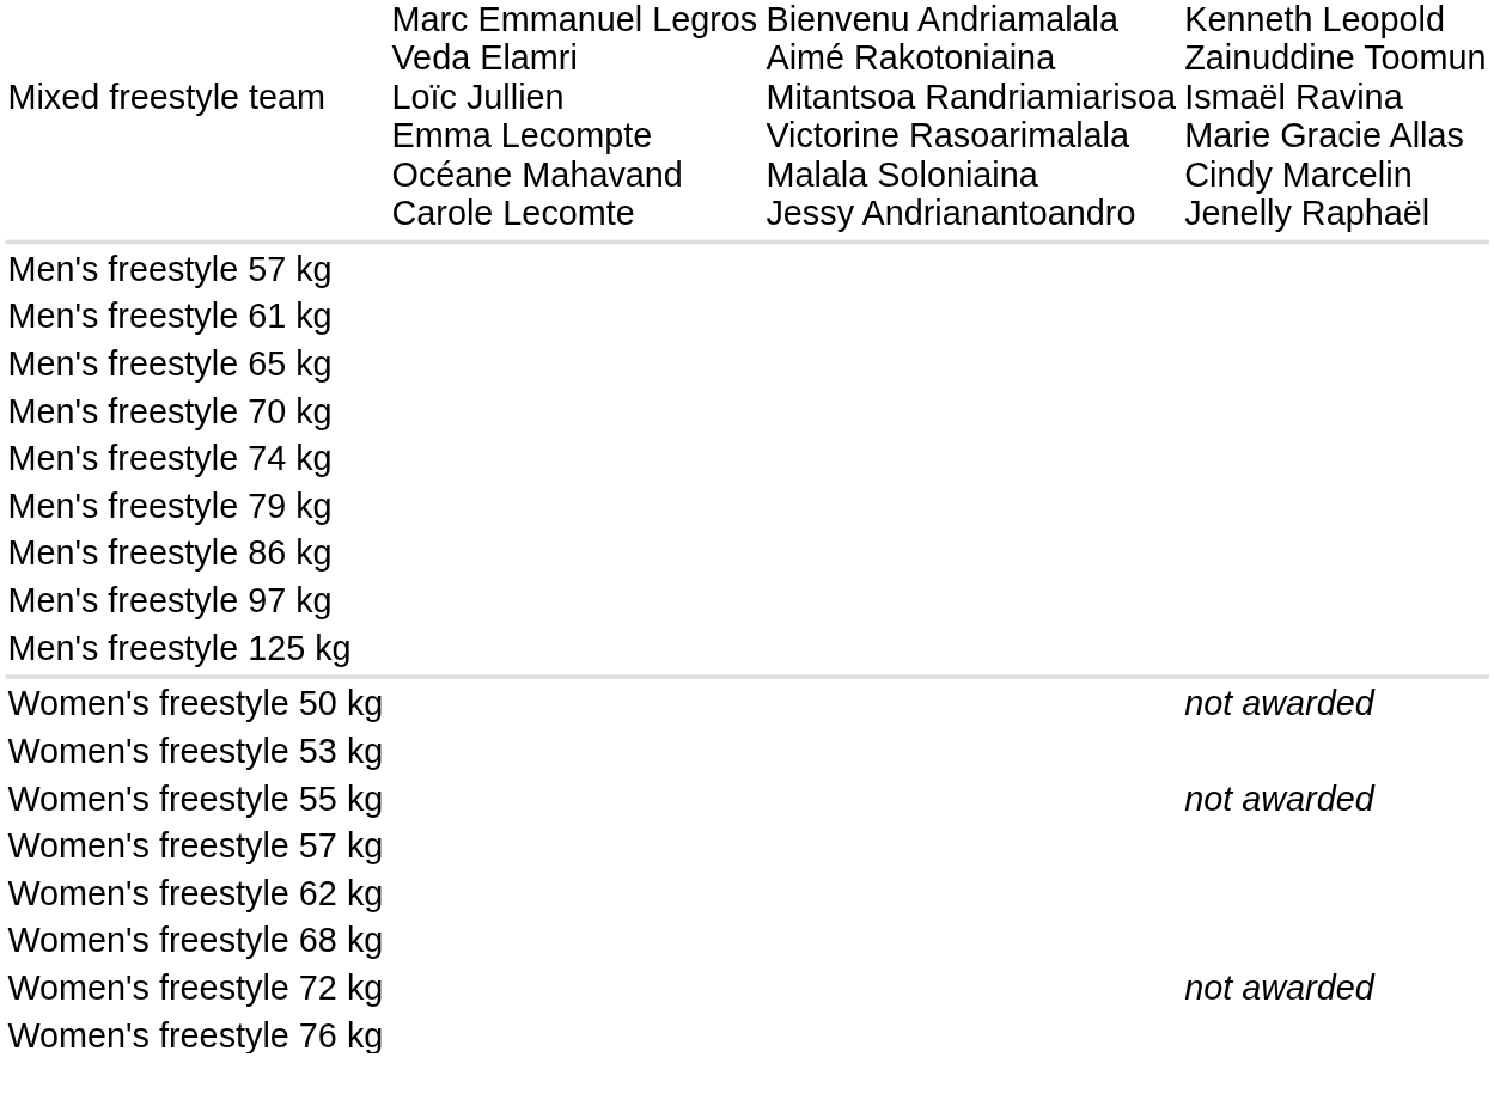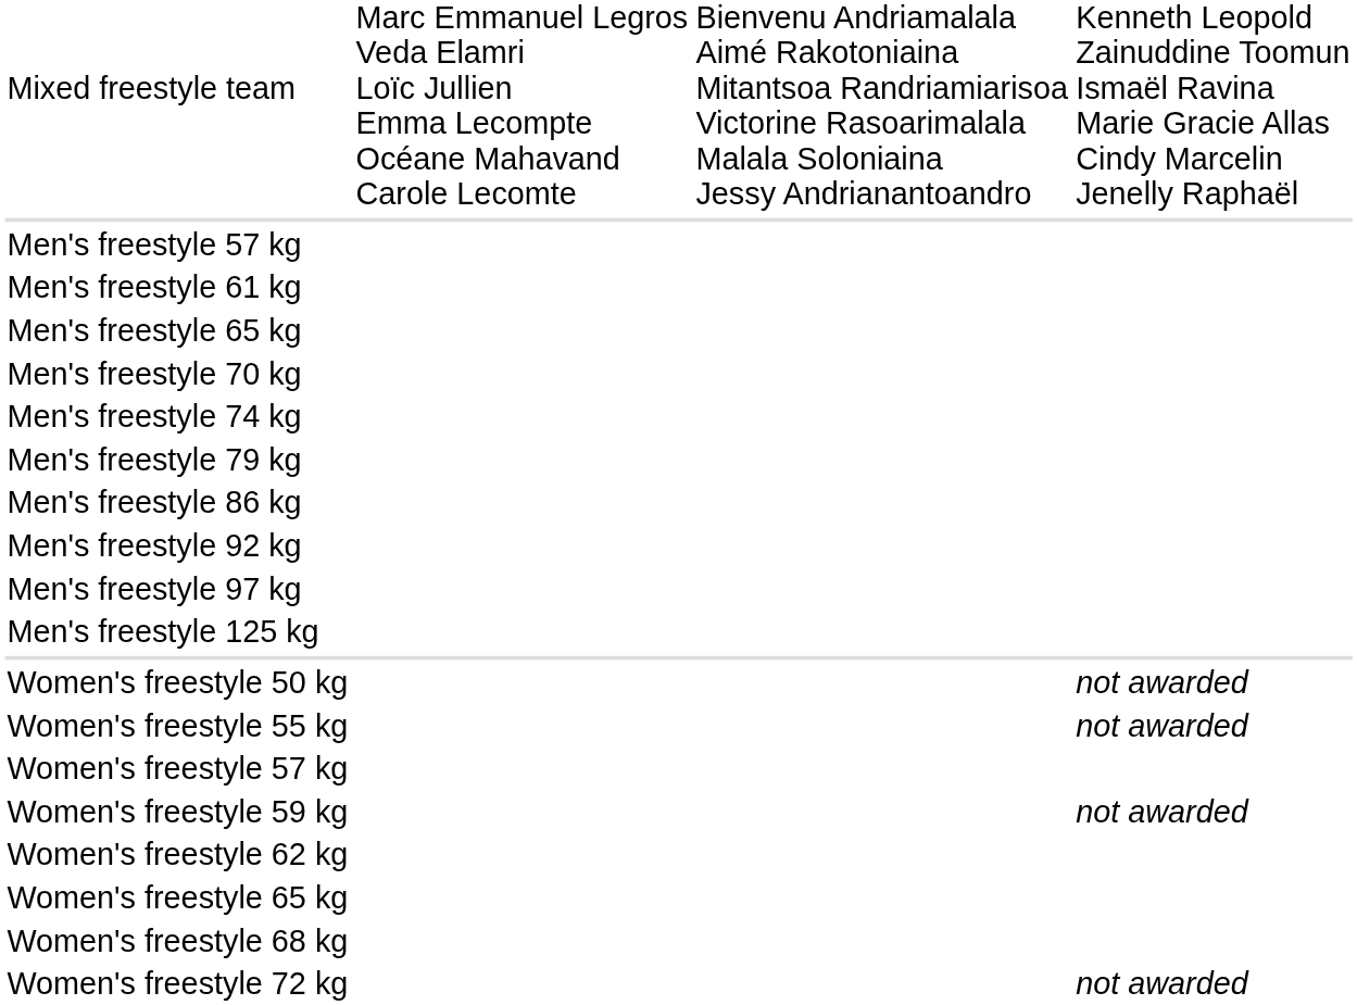+ row: Men's freestyle 92 kg
- row: Women's freestyle 53 kg
+ row: Women's freestyle 59 kg | not awarded
+ row: Women's freestyle 65 kg
- row: Women's freestyle 76 kg
